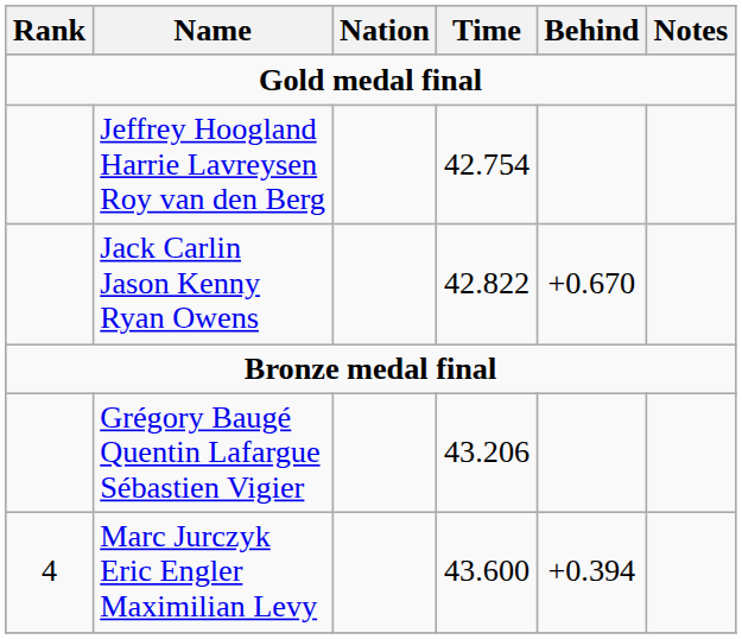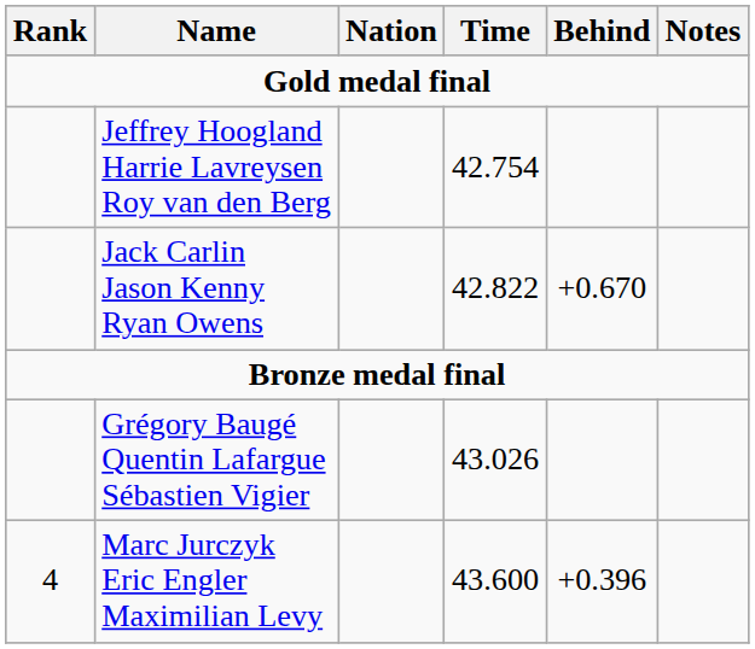Grégory Baugé Quentin Lafargue Sébastien Vigier | Time: 43.206 -> 43.026
Marc Jurczyk Eric Engler Maximilian Levy | Behind: +0.394 -> +0.396
